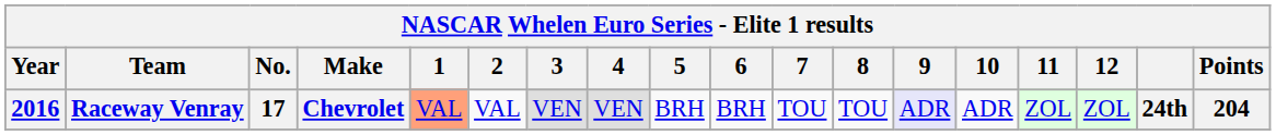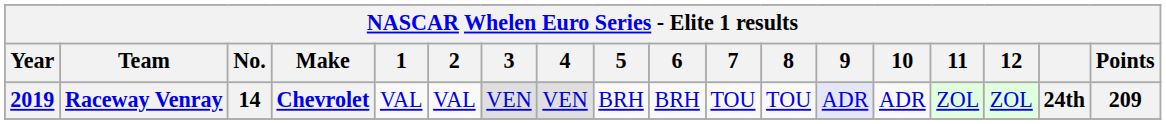Raceway Venray | Year: 2016 -> 2019
Raceway Venray | No.: 17 -> 14
Raceway Venray | 1: lightsalmon background -> no background
Raceway Venray | Points: 204 -> 209
